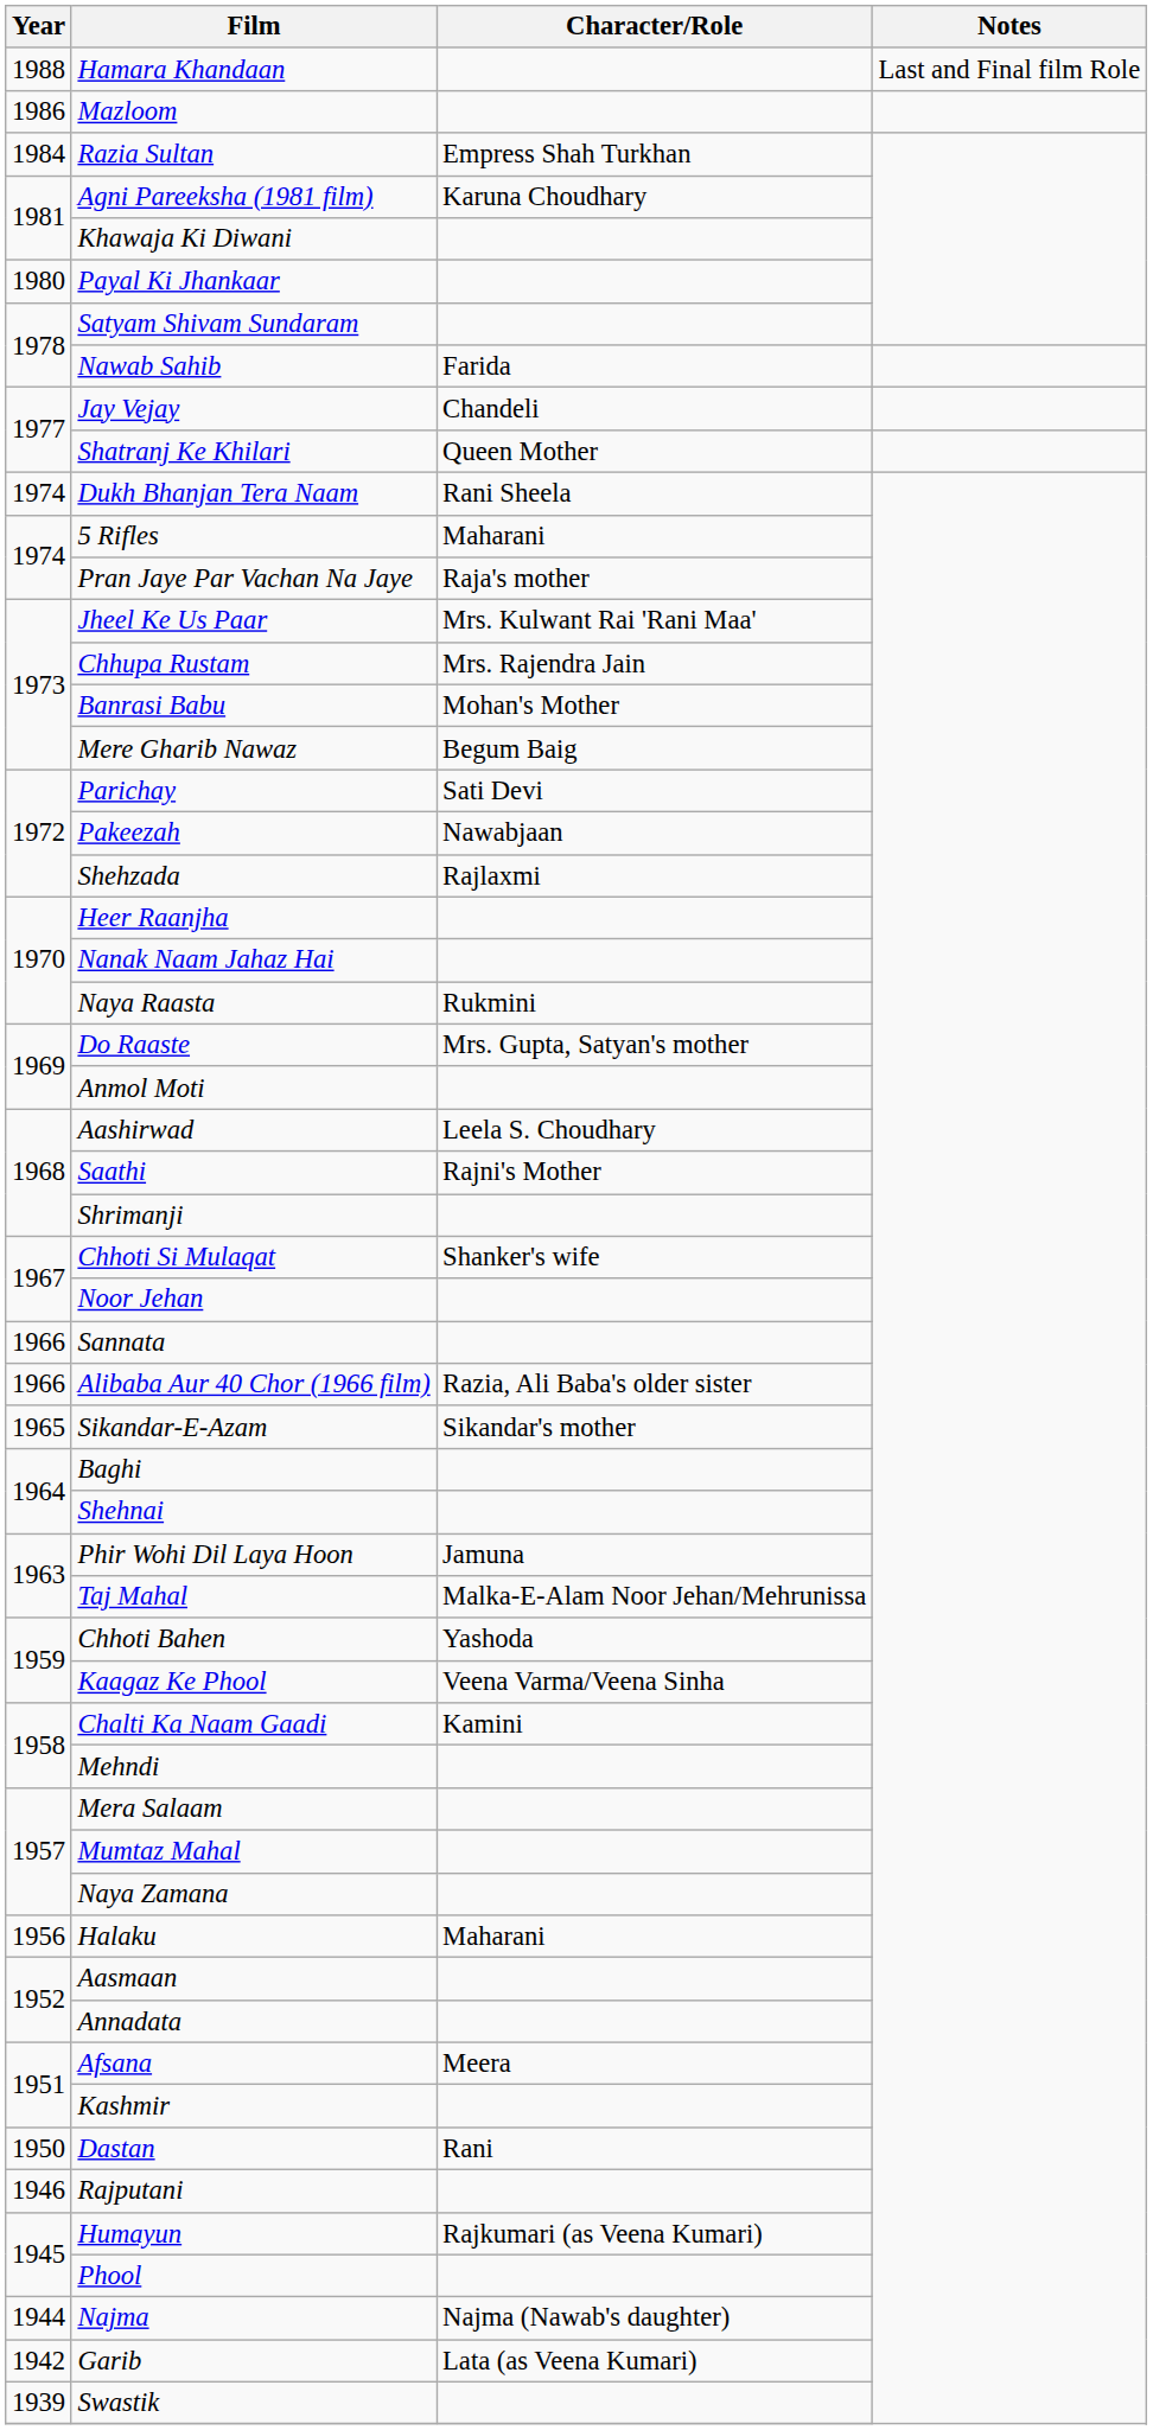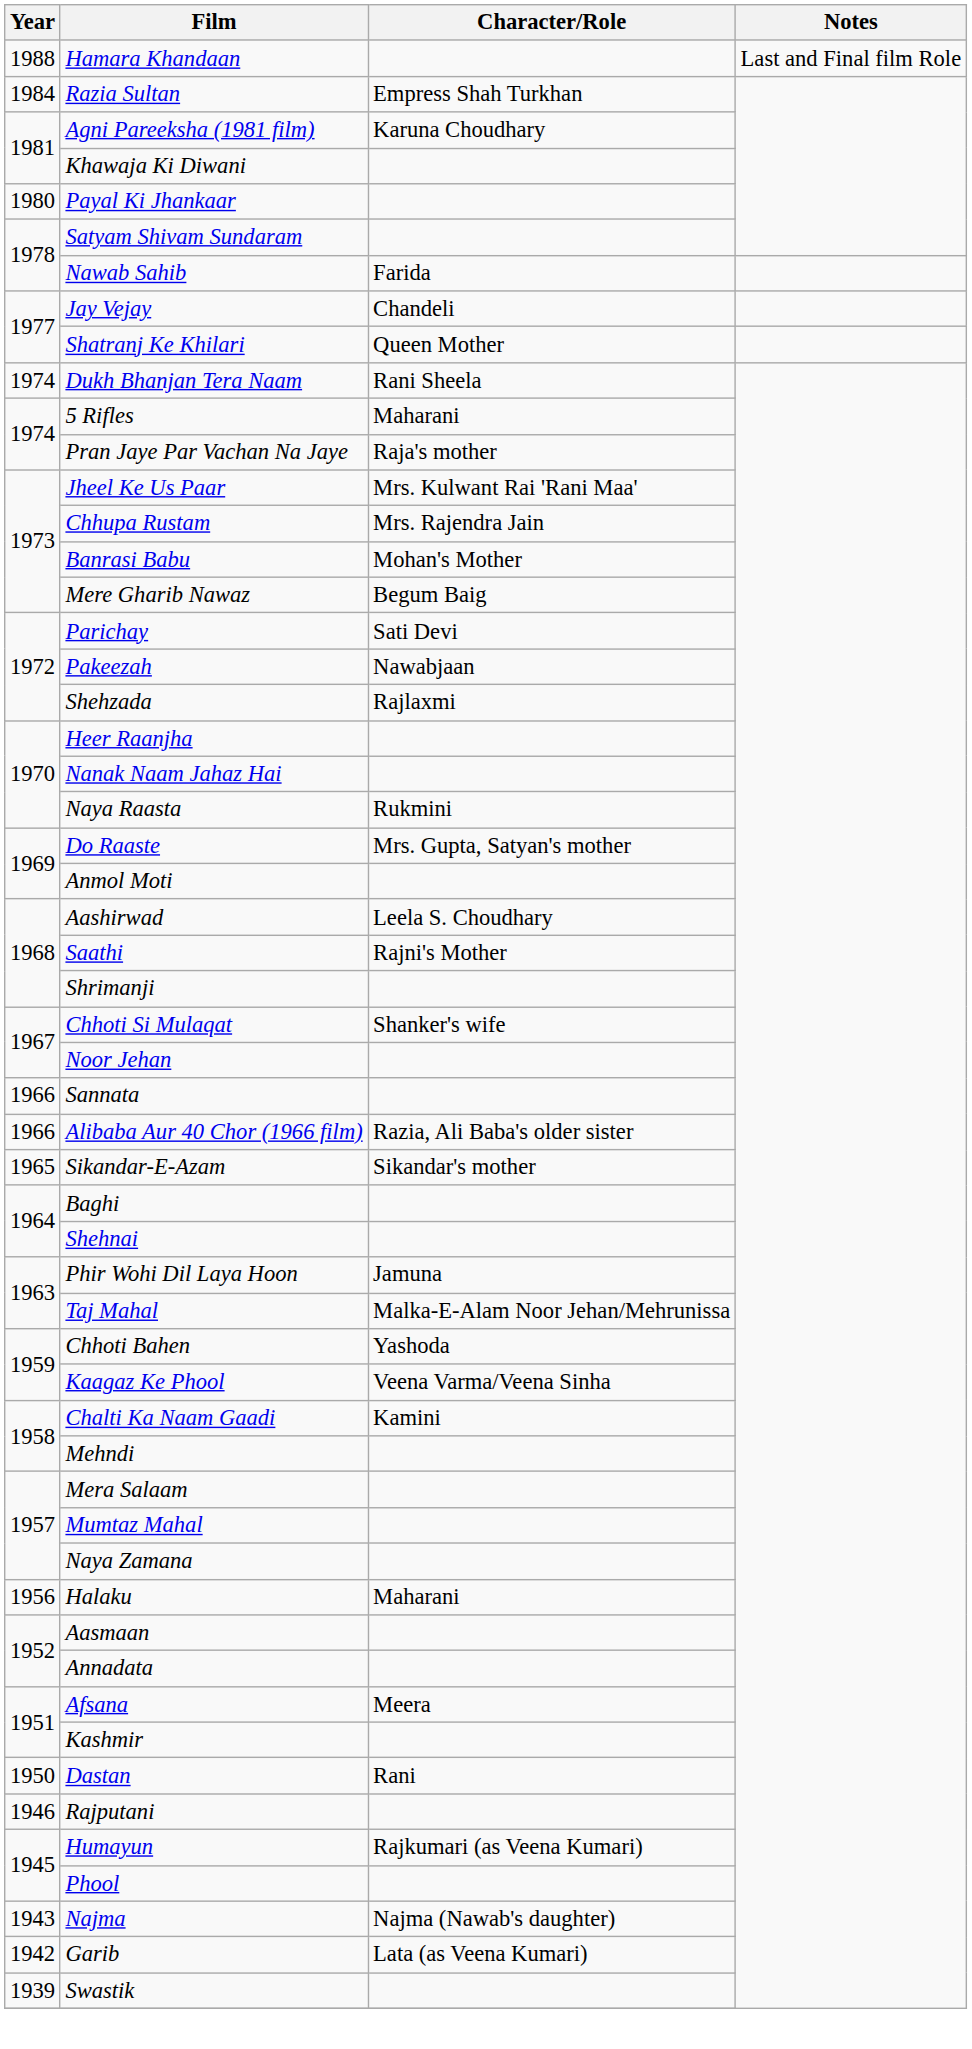- row: 1986 | Mazloom
Najma | Year: 1944 -> 1943
